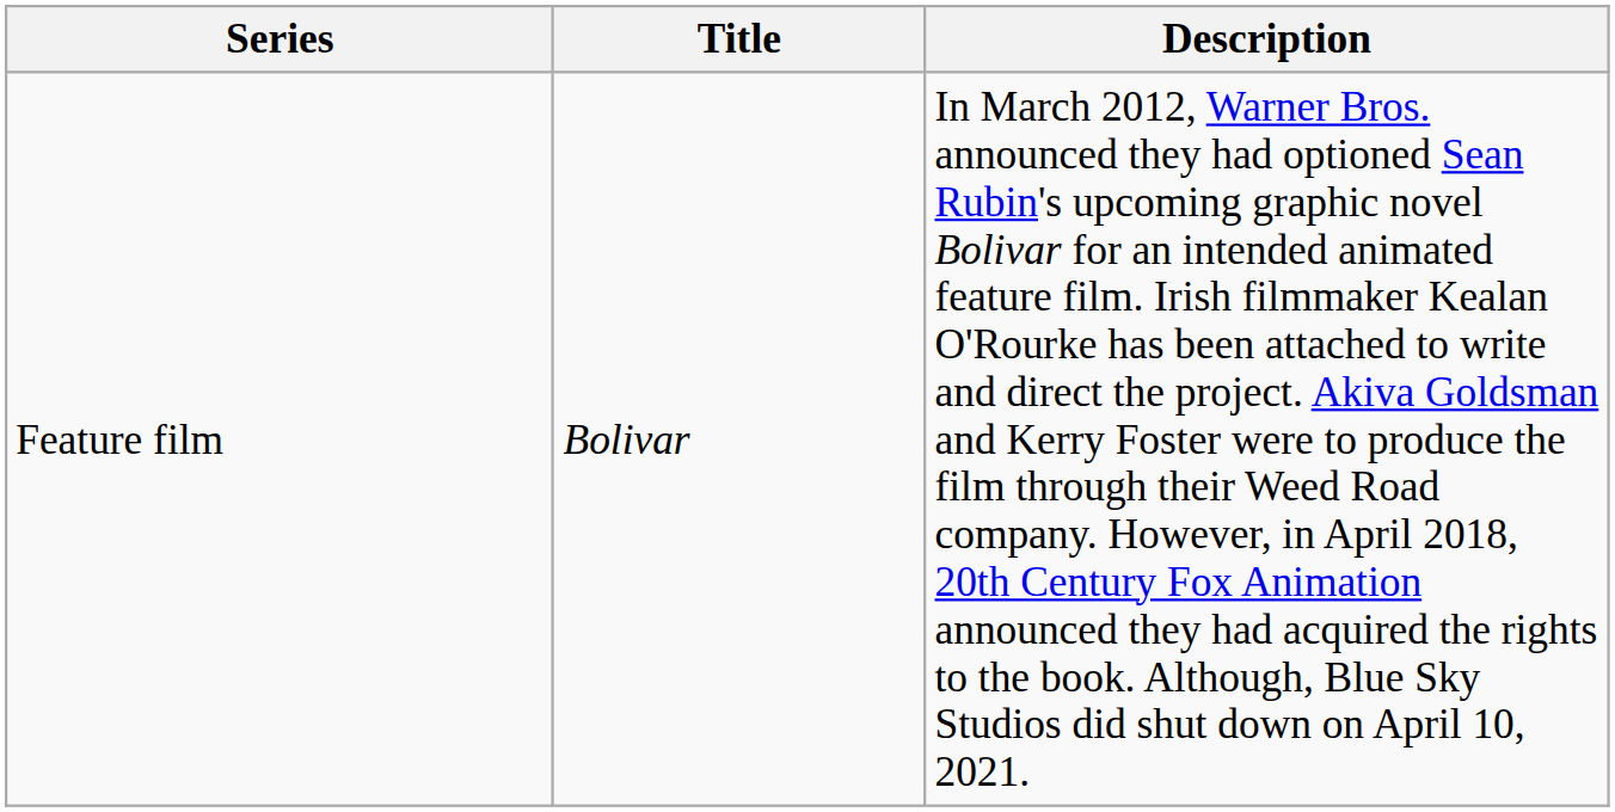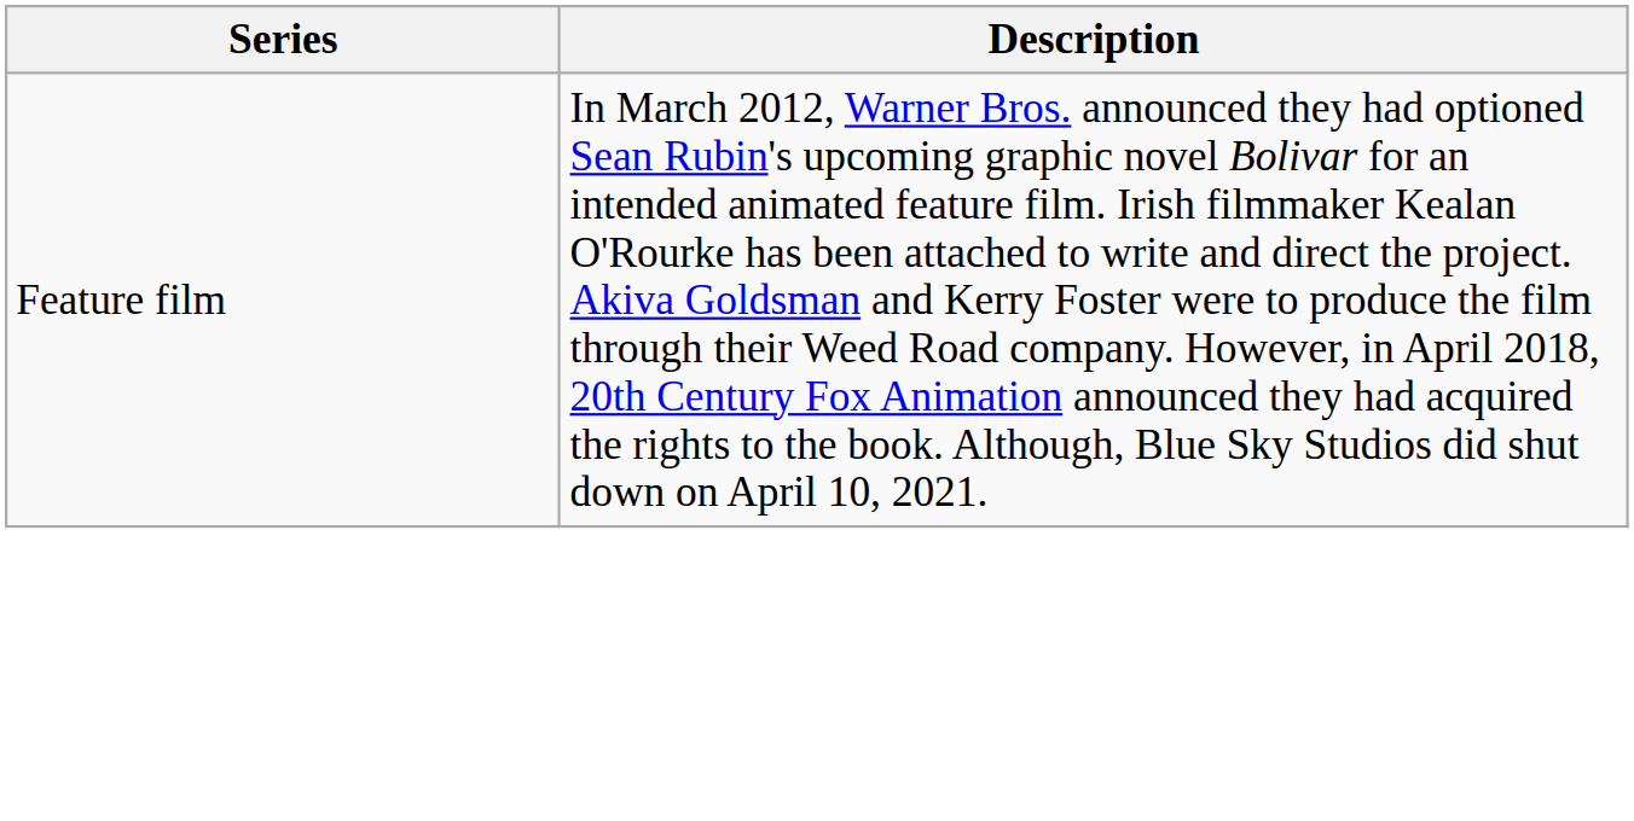- column: Title | Bolivar
